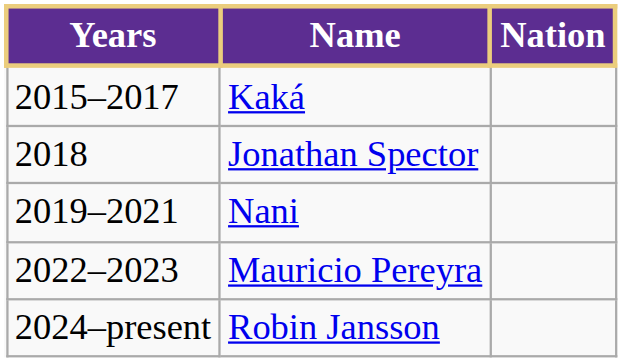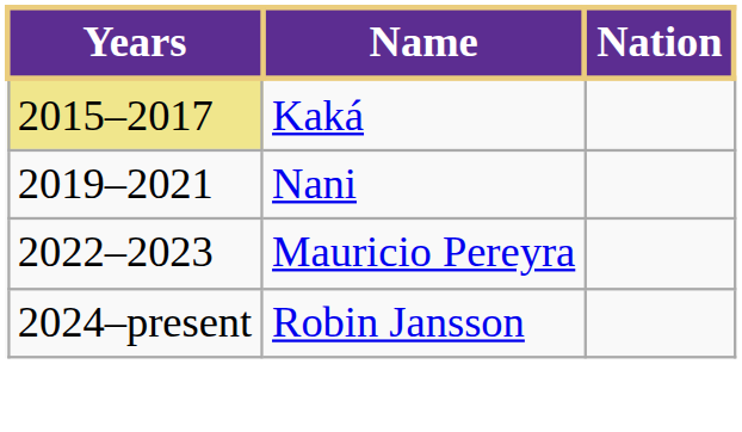Kaká | Years: no background -> khaki background
- row: 2018 | Jonathan Spector
